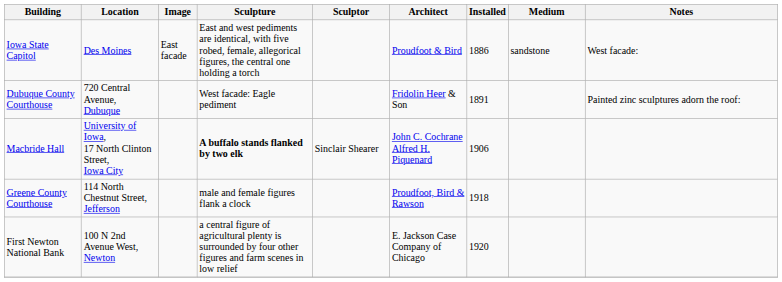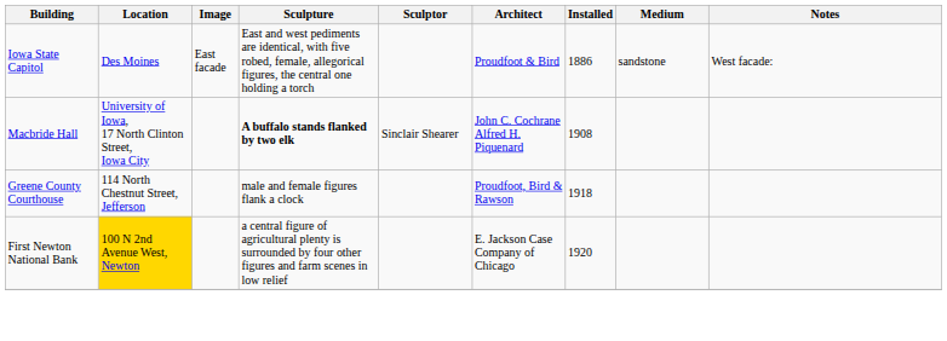- row: Dubuque County Courthouse | 720 Central Avenue, Dubuque | West facade: Eagle pediment | Fridolin Heer & Son | 1891 | Painted zinc sculptures adorn the roof:
Macbride Hall | Installed: 1906 -> 1908
First Newton National Bank | Location: no background -> gold background
